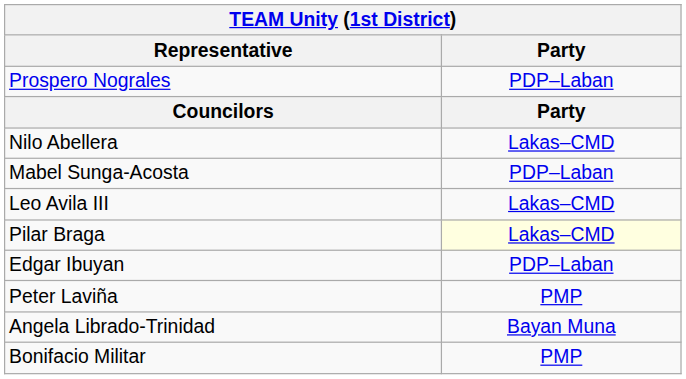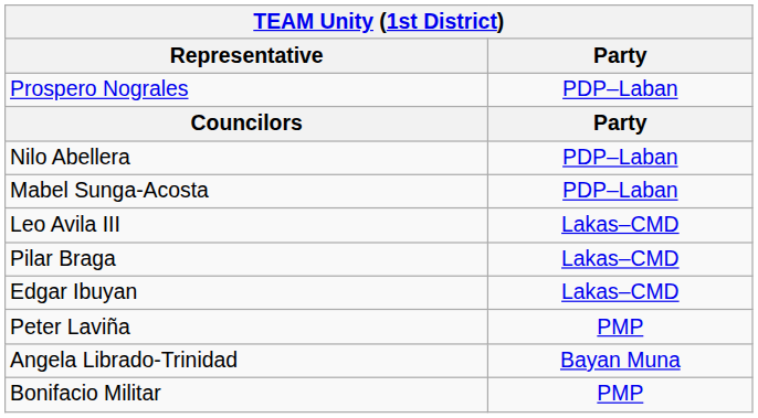Nilo Abellera | Party: Lakas–CMD -> PDP–Laban
Pilar Braga | Party: lightyellow background -> no background
Edgar Ibuyan | Party: PDP–Laban -> Lakas–CMD
